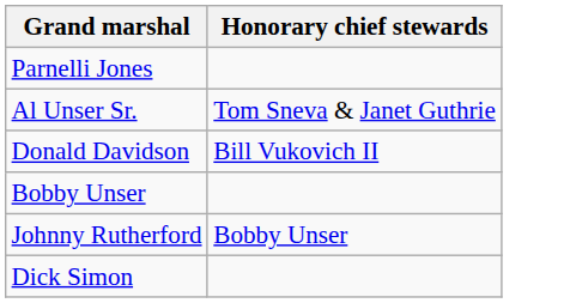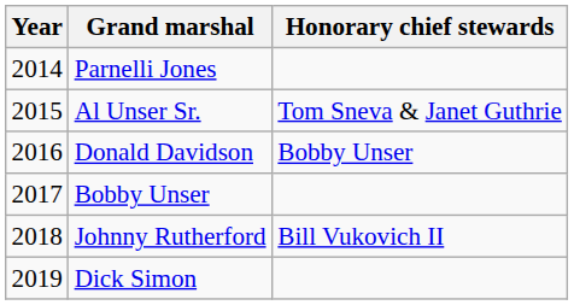+ column: Year | 2014 | 2015 | 2016 | 2017 | 2018 | 2019
Donald Davidson | Honorary chief stewards: Bill Vukovich II -> Bobby Unser
Johnny Rutherford | Honorary chief stewards: Bobby Unser -> Bill Vukovich II
